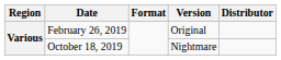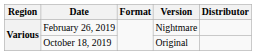February 26, 2019 | Version: Original -> Nightmare
October 18, 2019 | Version: Nightmare -> Original
